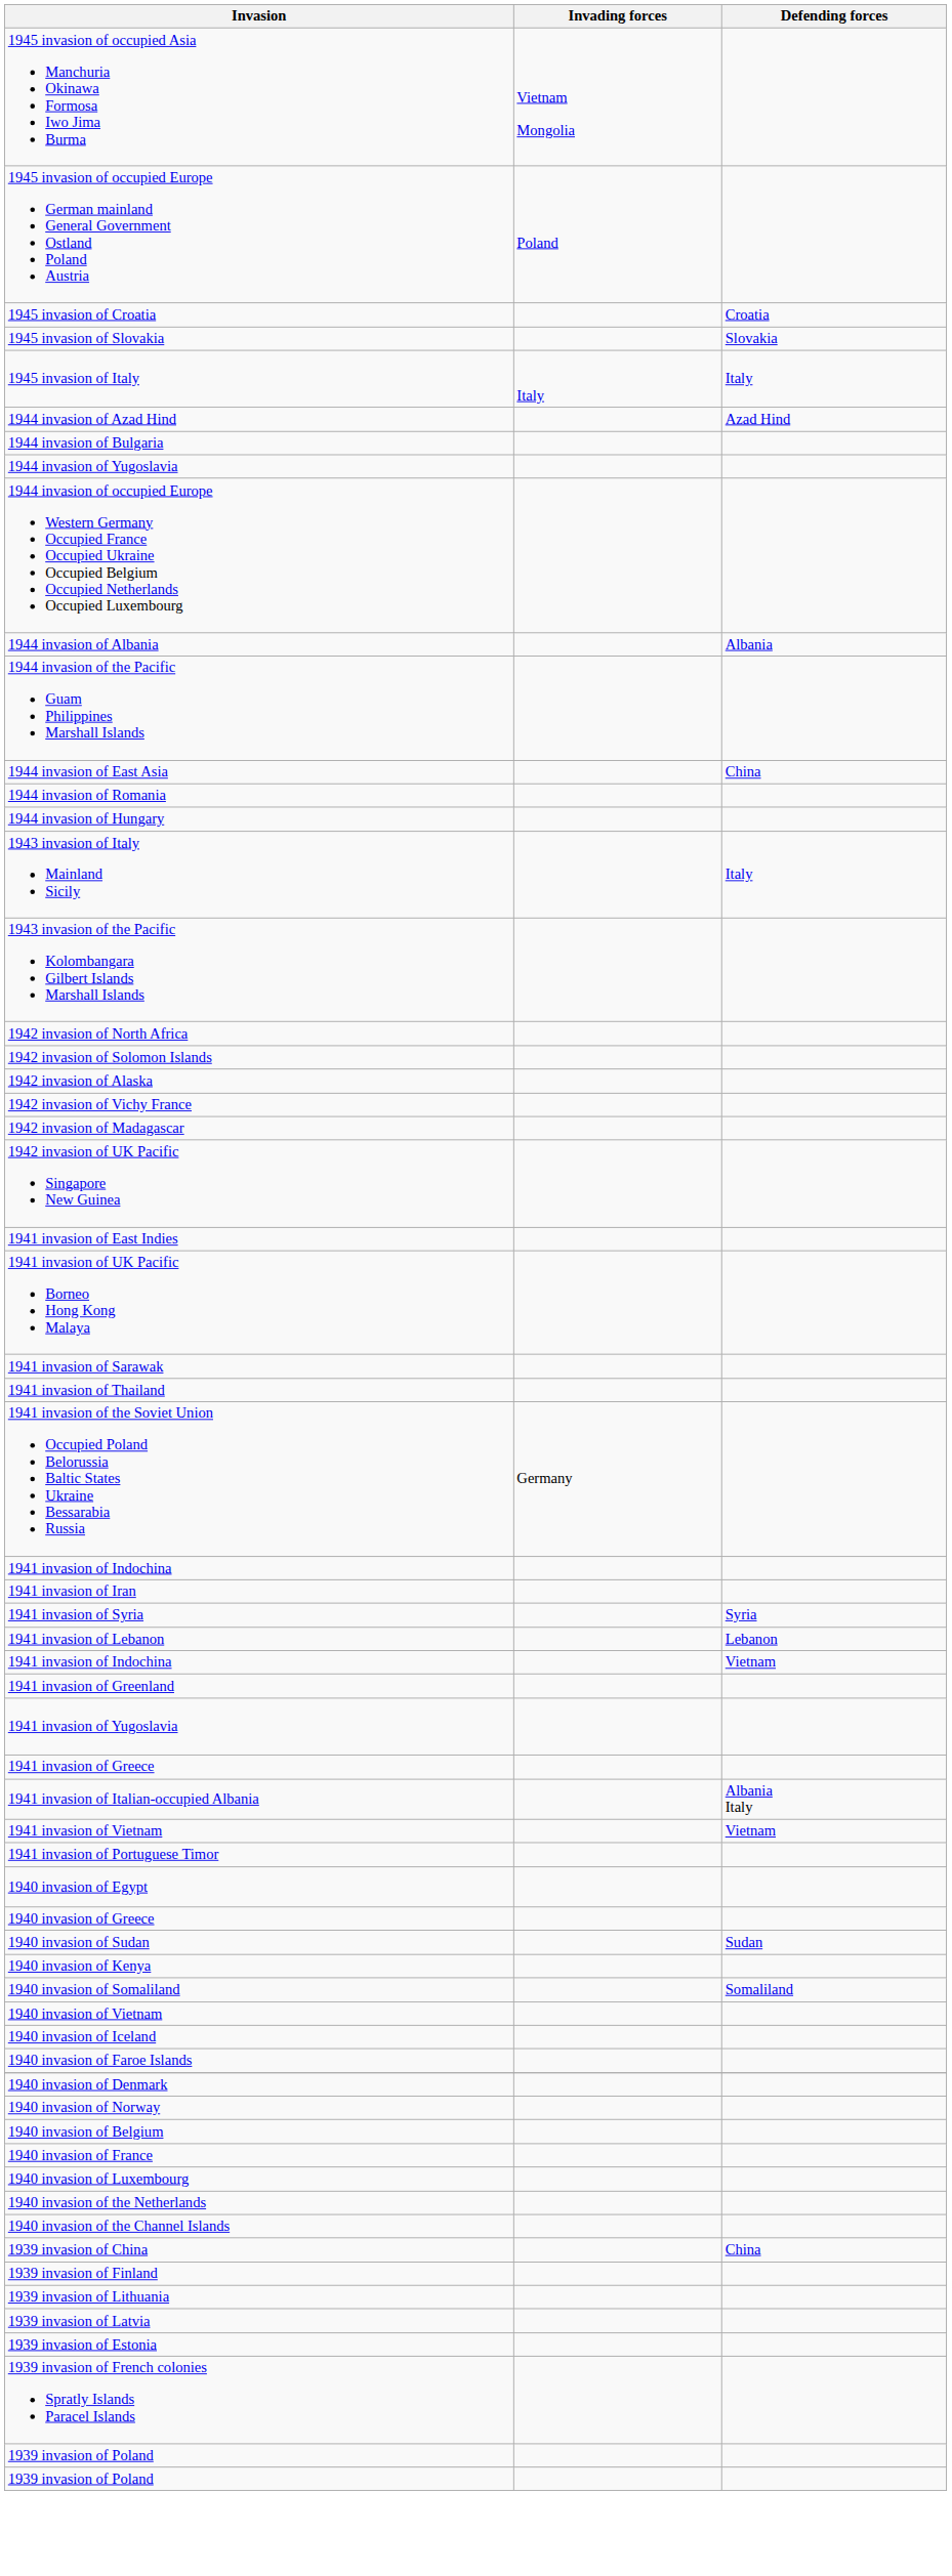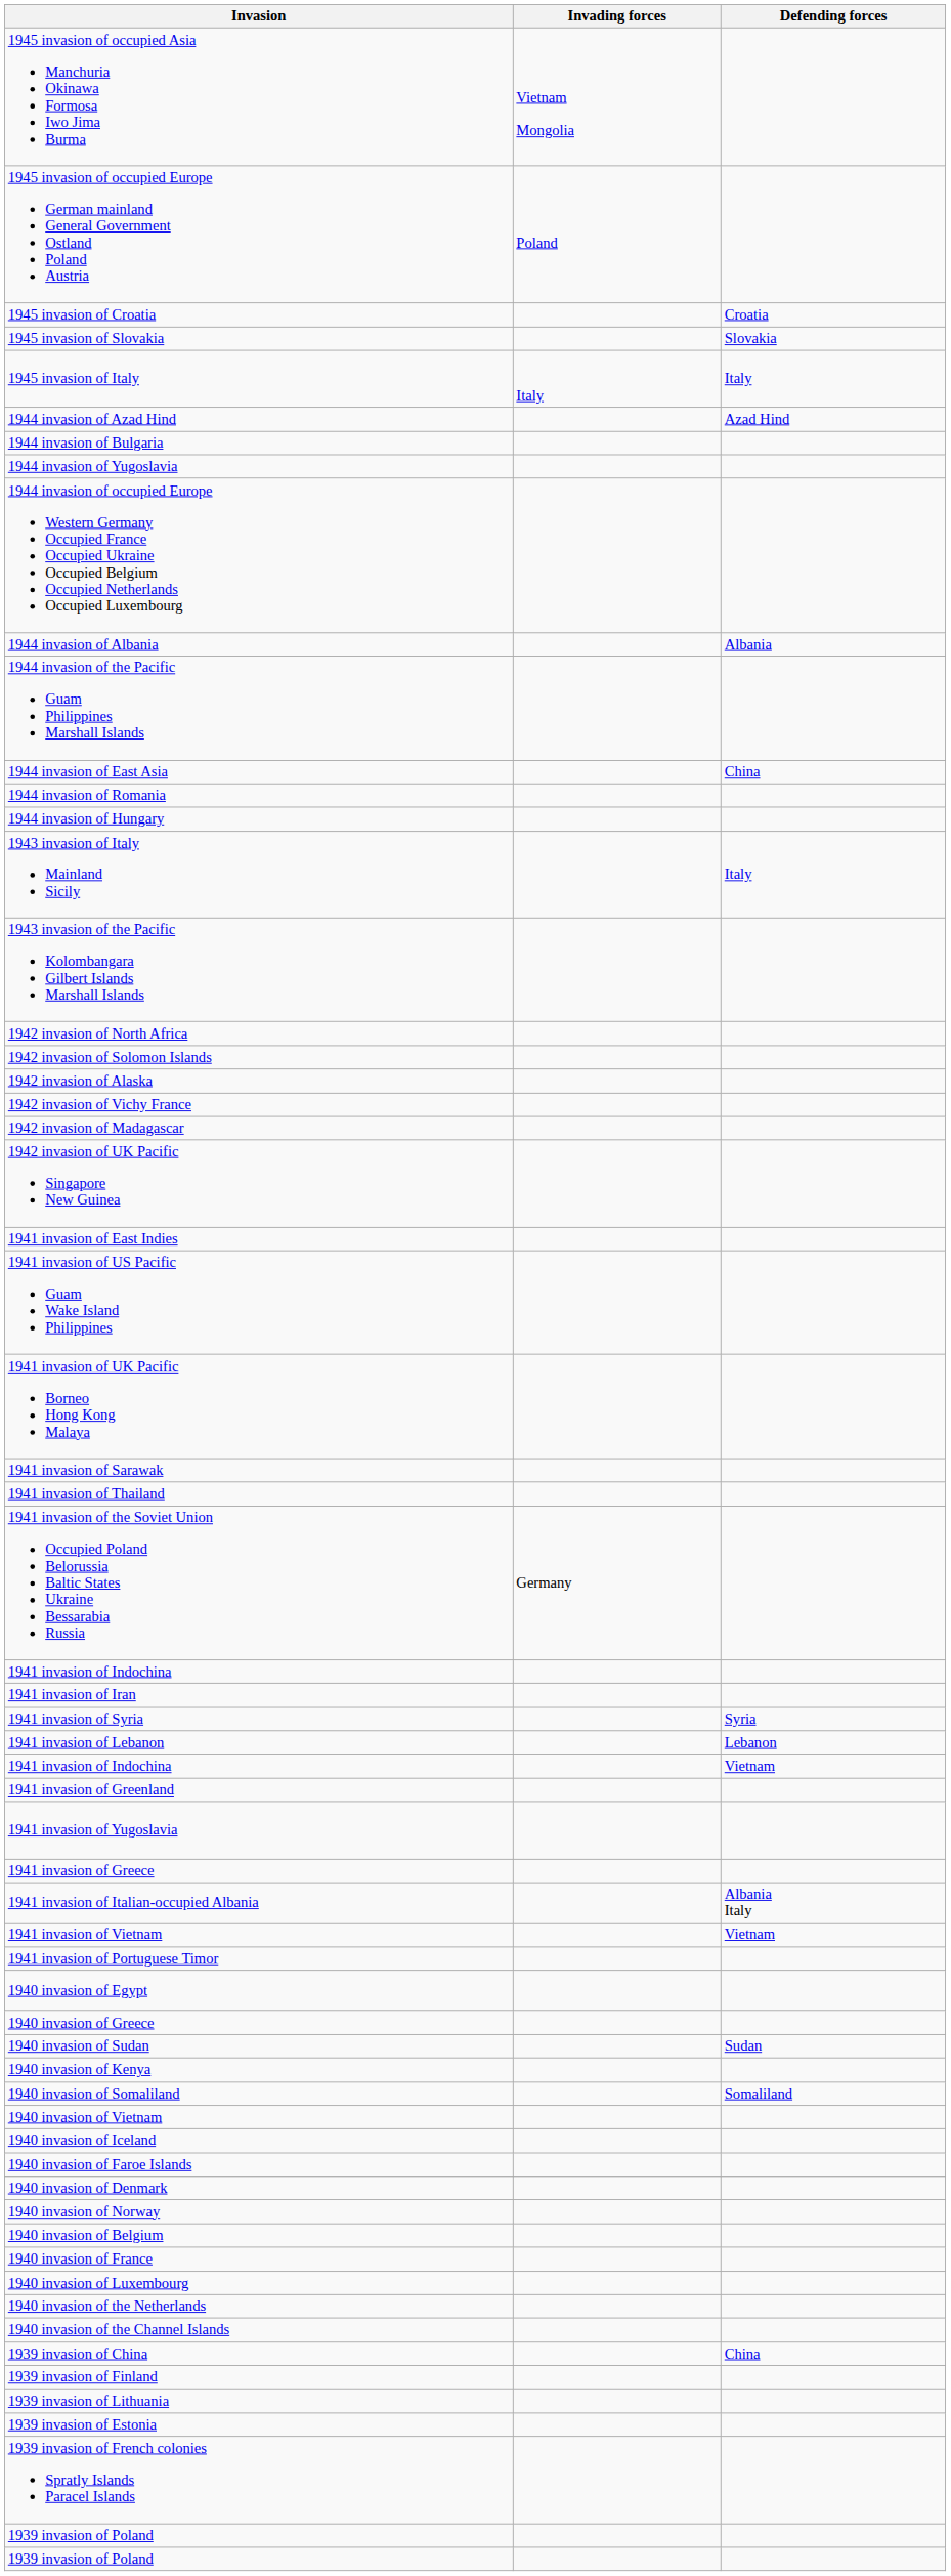+ row: 1941 invasion of US Pacific Guam Wake Island Philippines
- row: 1939 invasion of Latvia
